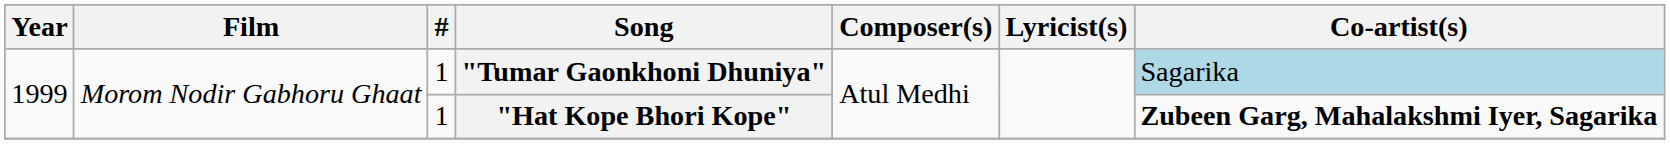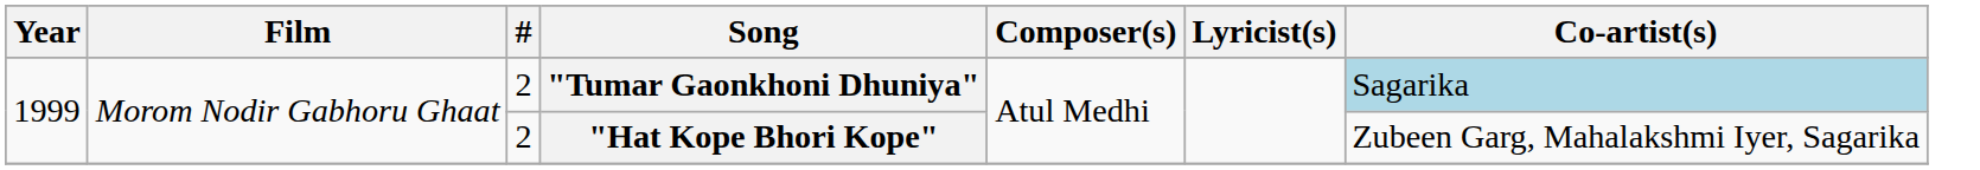"Tumar Gaonkhoni Dhuniya" | #: 1 -> 2
"Hat Kope Bhori Kope" | #: 1 -> 2
"Hat Kope Bhori Kope" | Co-artist(s): bold -> normal
